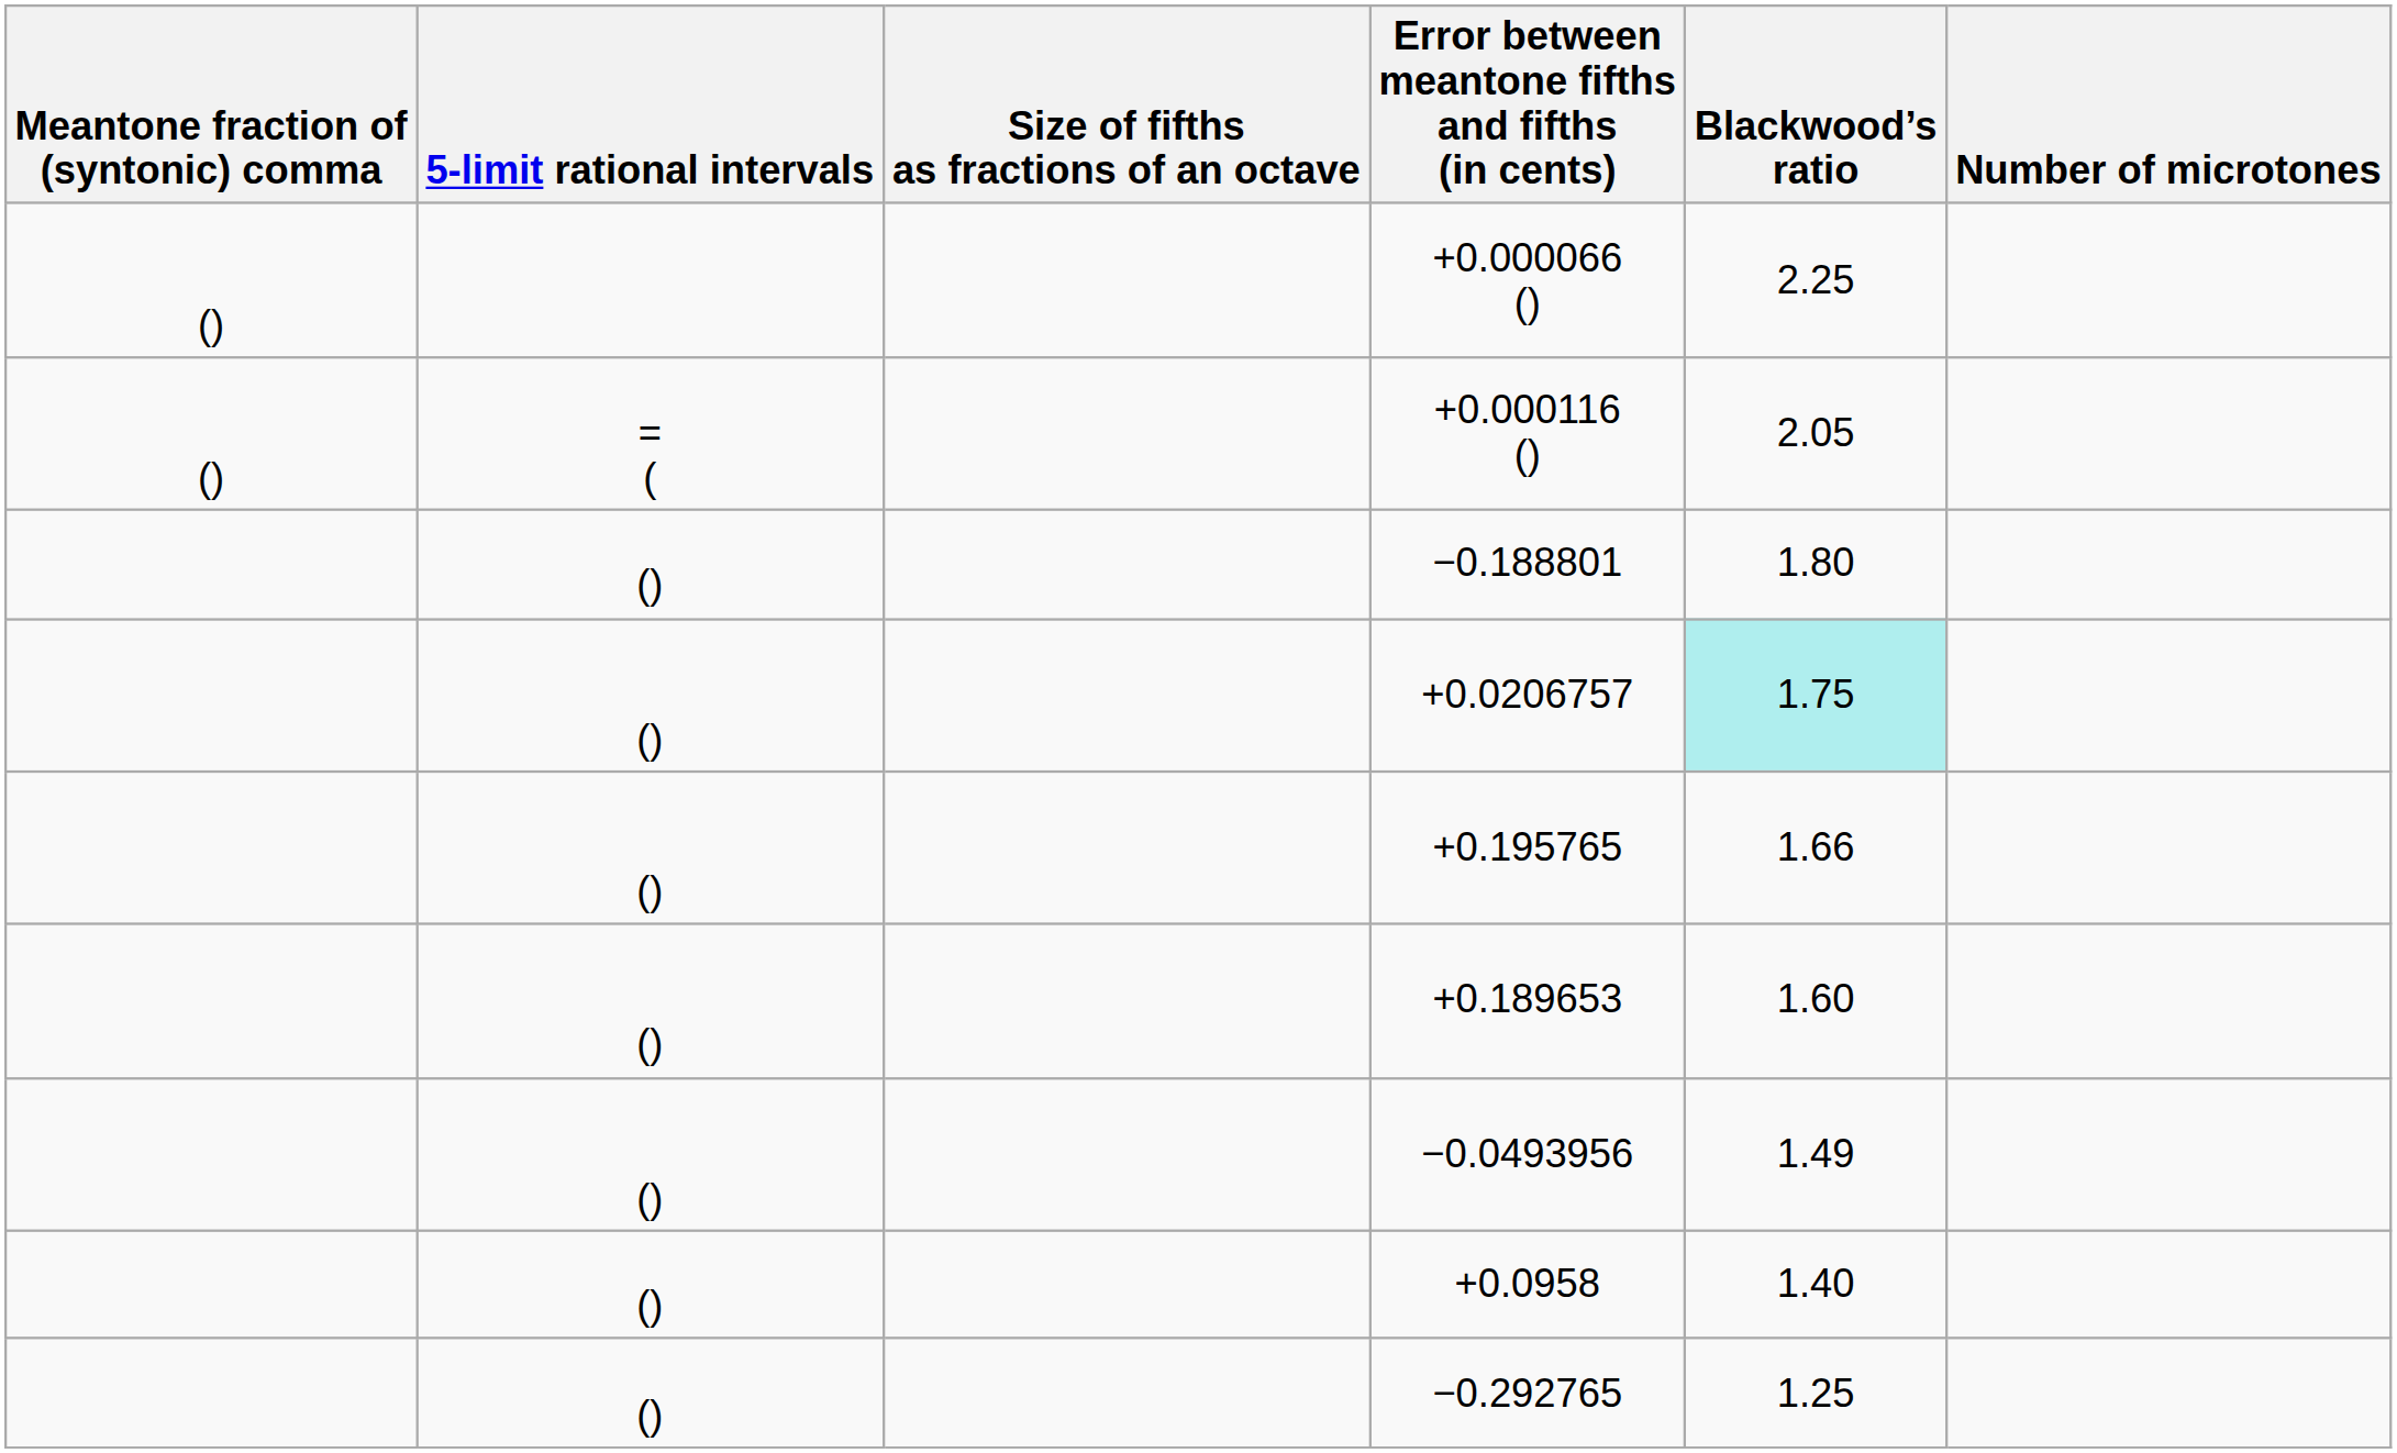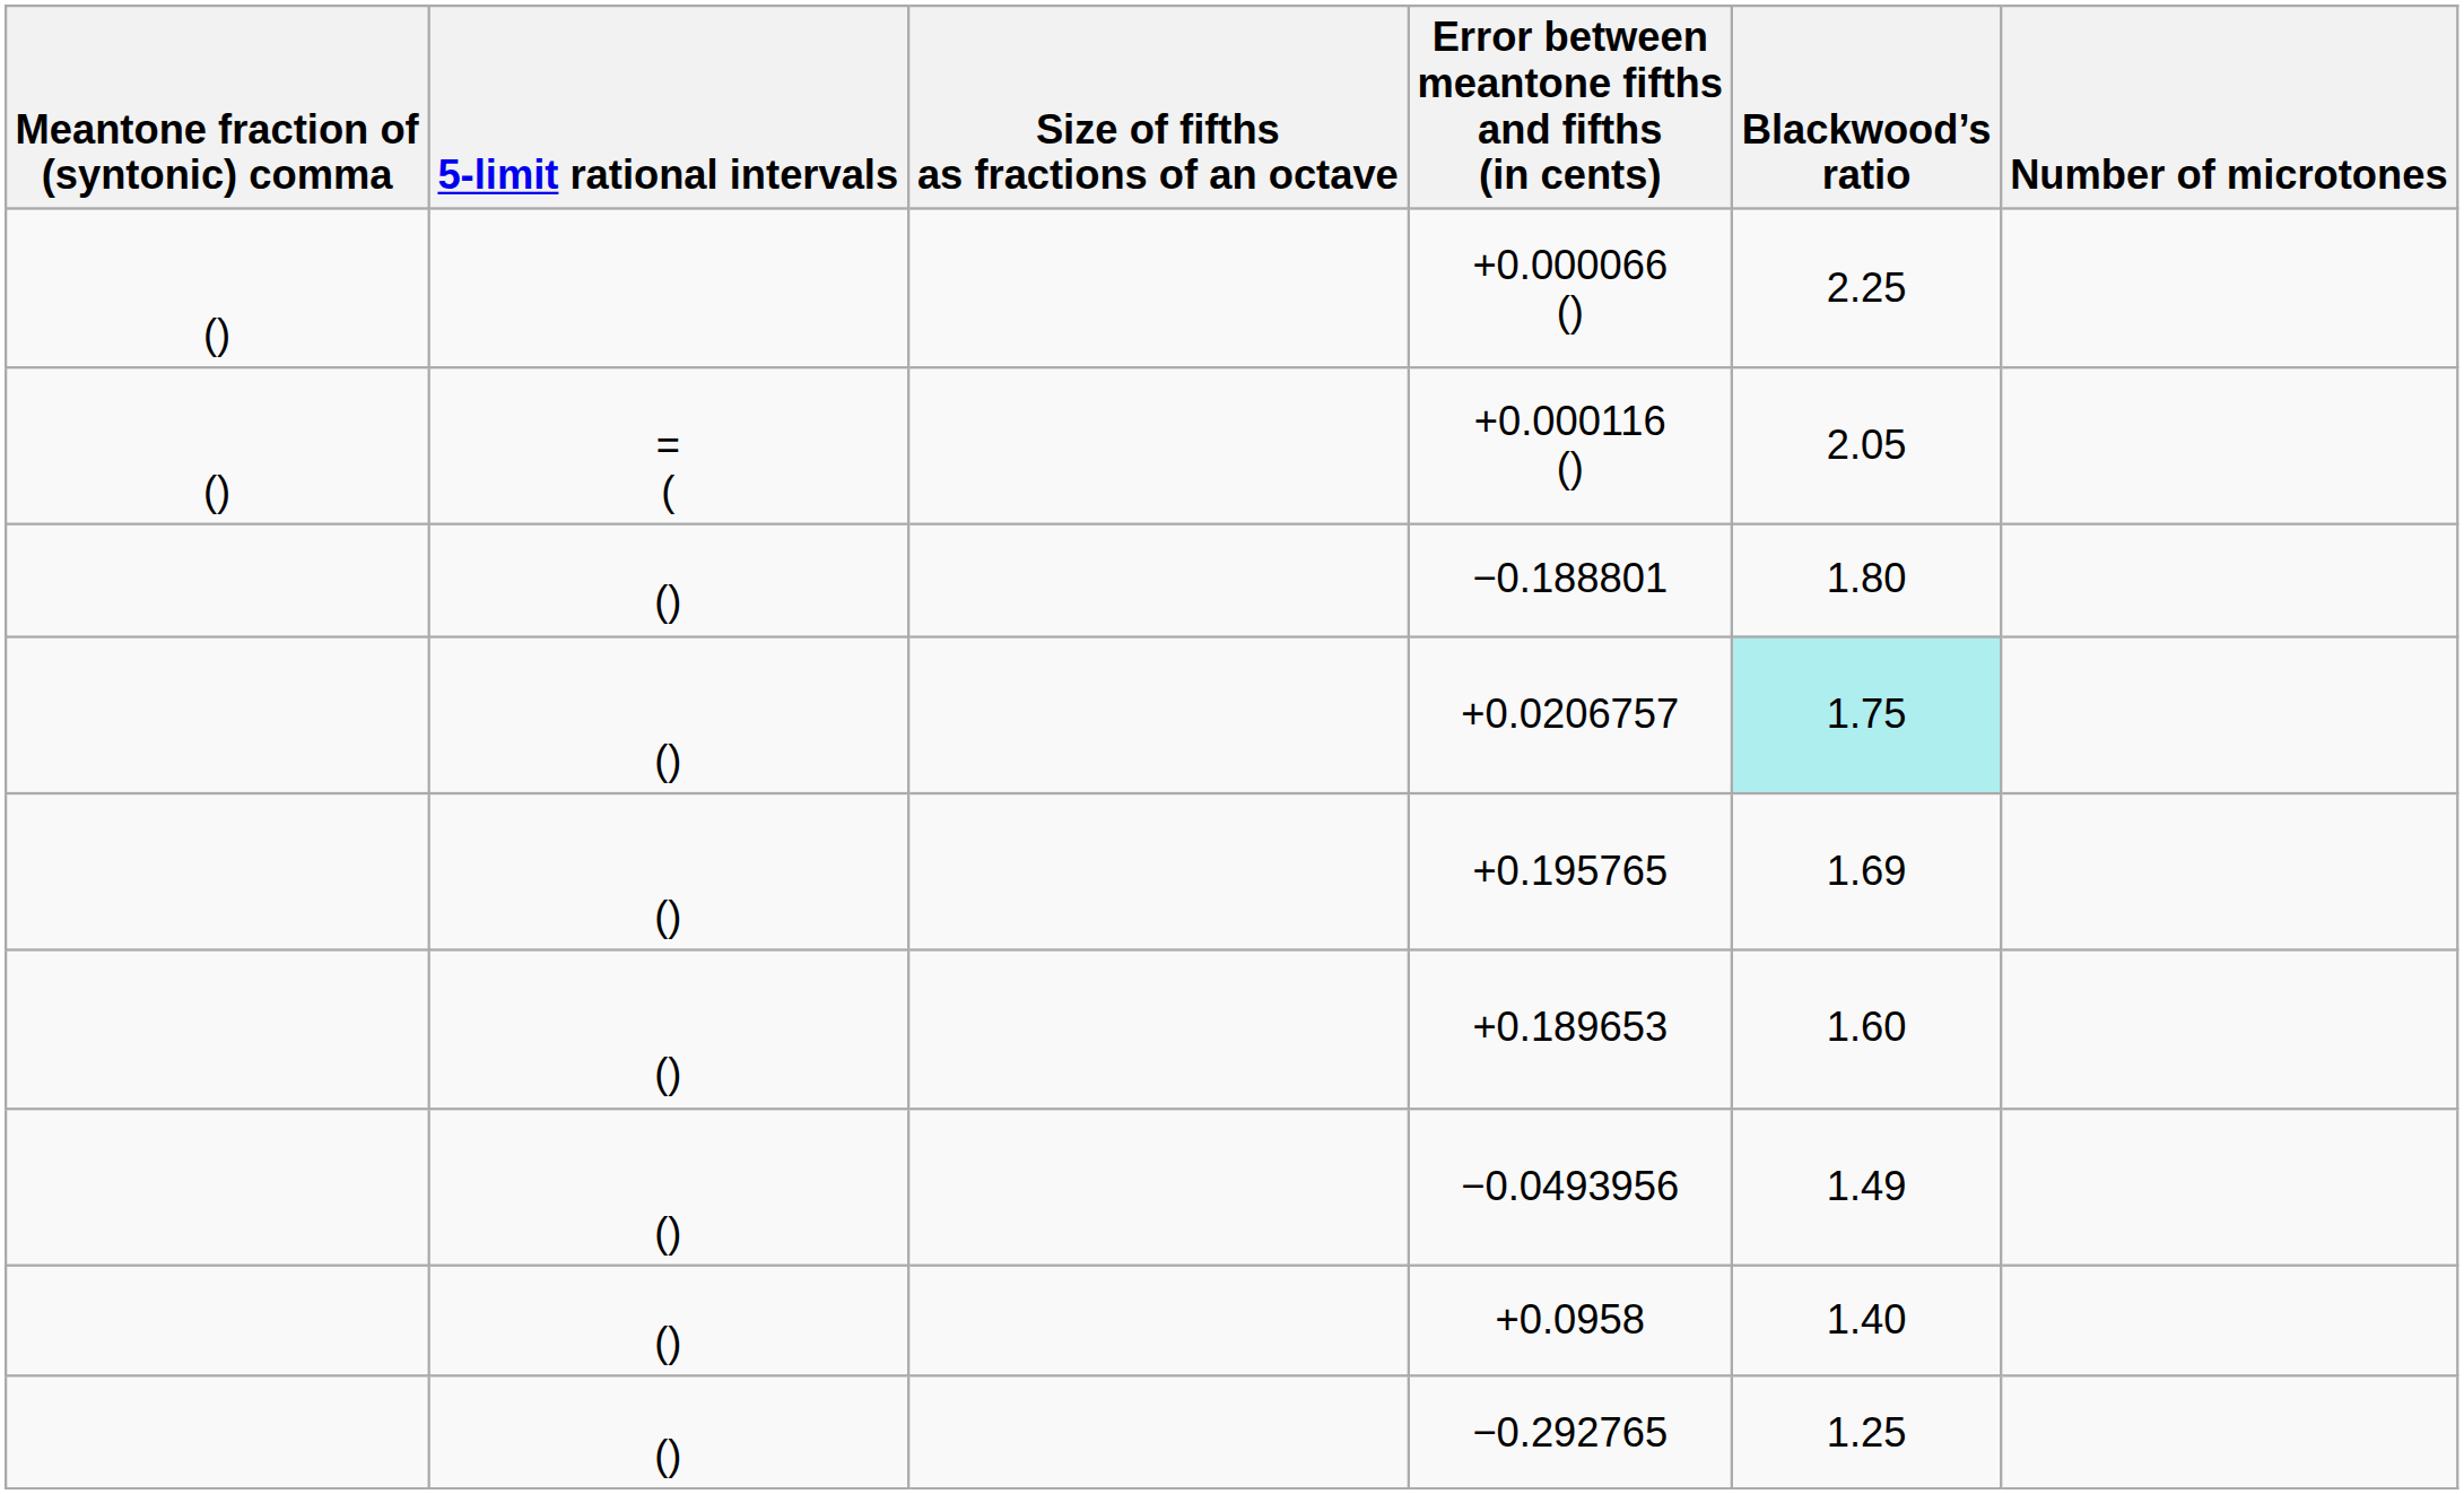+0.195765 | Blackwood’s ratio: 1.66 -> 1.69
